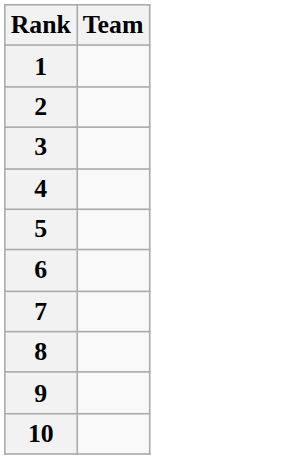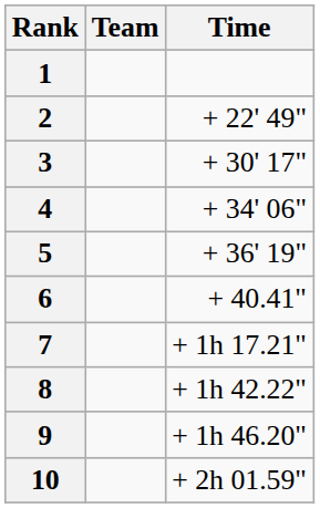+ column: Time | + 22' 49" | + 30' 17" | + 34' 06" | + 36' 19" | + 40.41" | + 1h 17.21" | + 1h 42.22" | + 1h 46.20" | + 2h 01.59"
